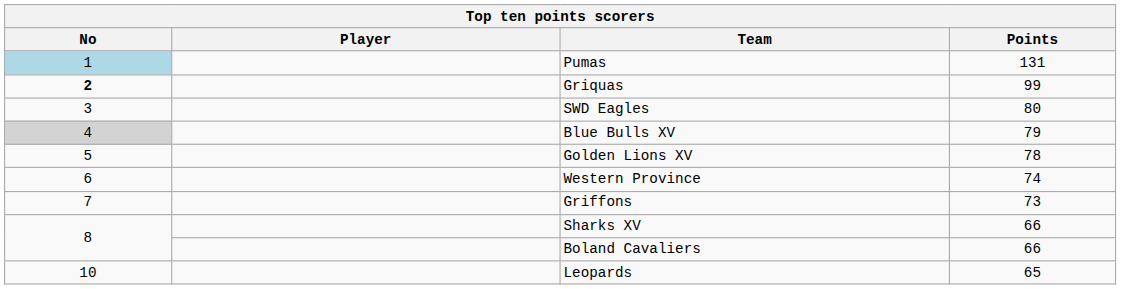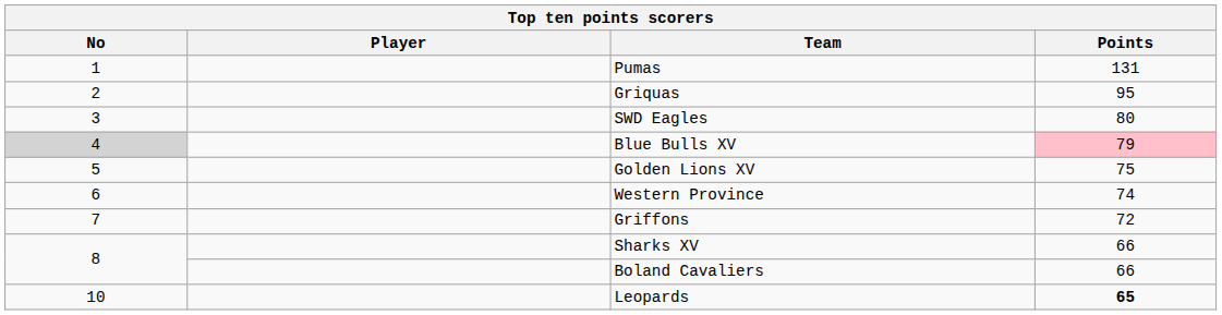Pumas | No: lightblue background -> no background
Griquas | No: bold -> normal
Griquas | Points: 99 -> 95
Blue Bulls XV | Points: no background -> pink background
Golden Lions XV | Points: 78 -> 75
Griffons | Points: 73 -> 72
Leopards | Points: normal -> bold
